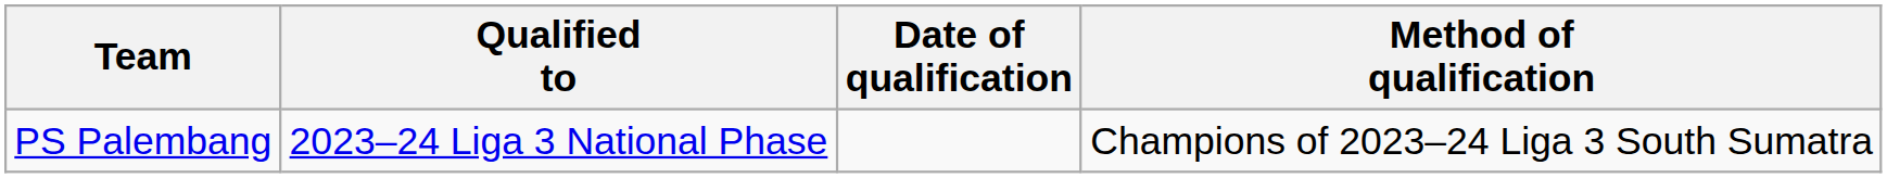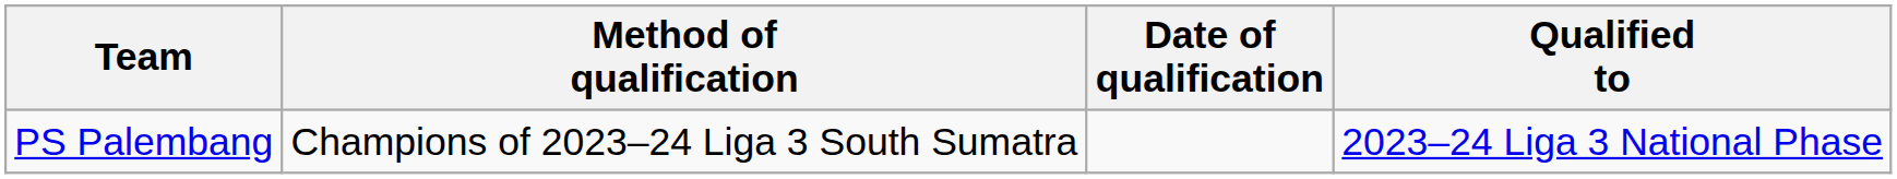columns swapped: Method of qualification <-> Qualified to
